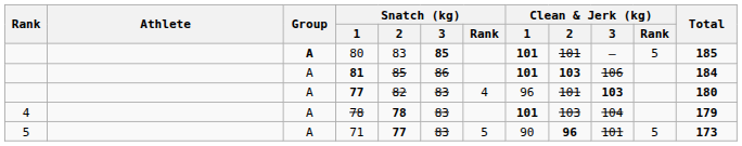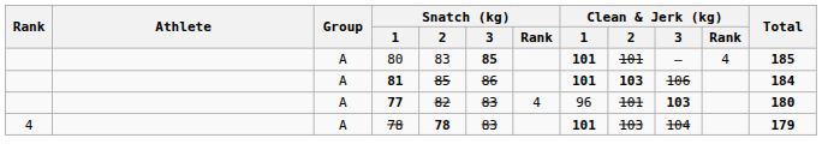80 | Group: bold -> normal
80 | Clean & Jerk (kg) / Rank: 5 -> 4
- row: 5 | A | 71 | 77 | 83 | 5 | 90 | 96 | 101 | 5 | 173
